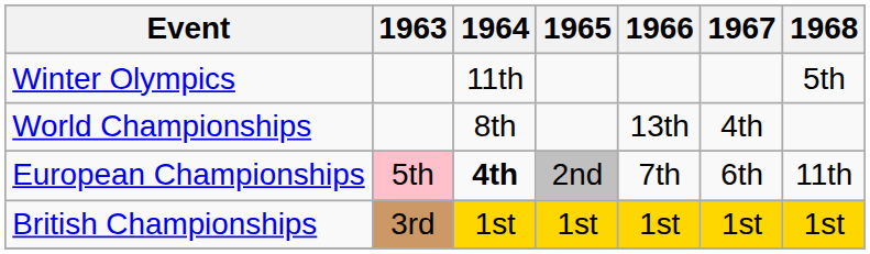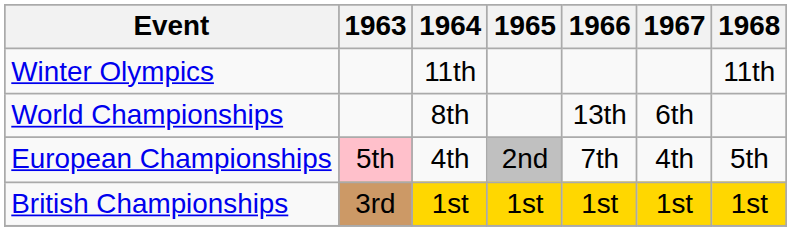Winter Olympics | 1968: 5th -> 11th
World Championships | 1967: 4th -> 6th
European Championships | 1964: bold -> normal
European Championships | 1967: 6th -> 4th
European Championships | 1968: 11th -> 5th
